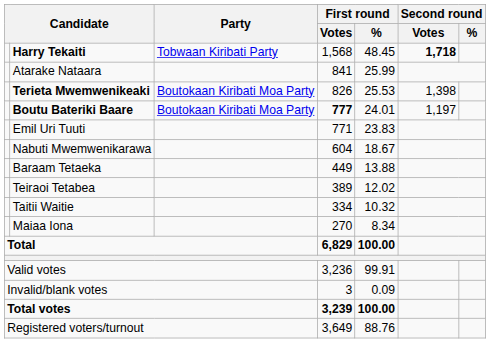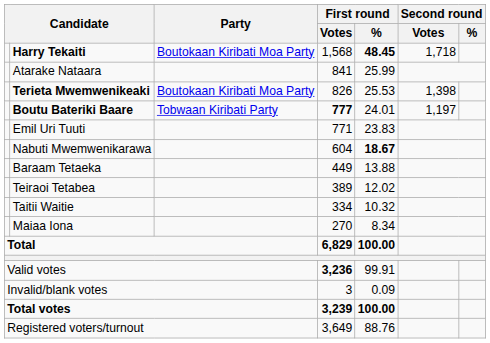Harry Tekaiti | Party: Tobwaan Kiribati Party -> Boutokaan Kiribati Moa Party
Harry Tekaiti | First round / %: normal -> bold
Harry Tekaiti | Second round / Votes: bold -> normal
Boutu Bateriki Baare | Party: Boutokaan Kiribati Moa Party -> Tobwaan Kiribati Party
Nabuti Mwemwenikarawa | First round / %: normal -> bold
Valid votes | First round / Votes: normal -> bold
